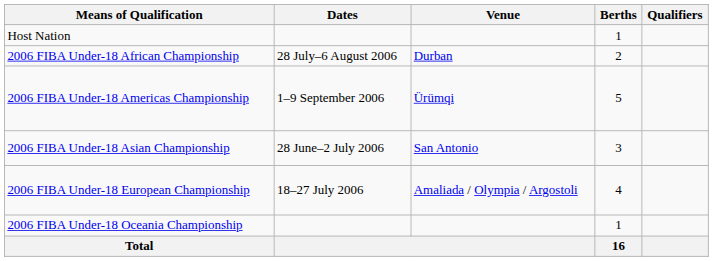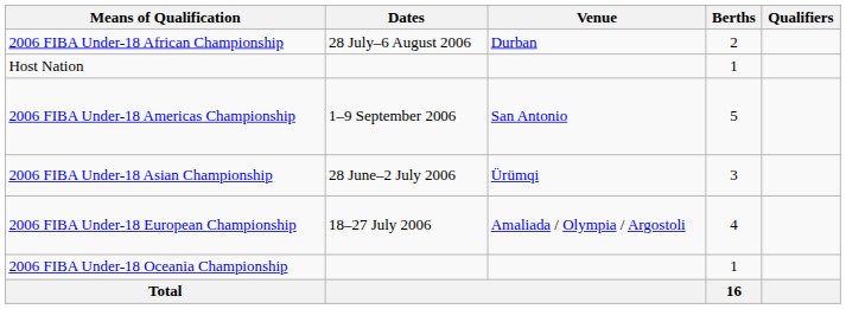rows swapped: Host Nation <-> 2006 FIBA Under-18 African Championship
2006 FIBA Under-18 Americas Championship | Venue: Ürümqi -> San Antonio
2006 FIBA Under-18 Asian Championship | Venue: San Antonio -> Ürümqi
